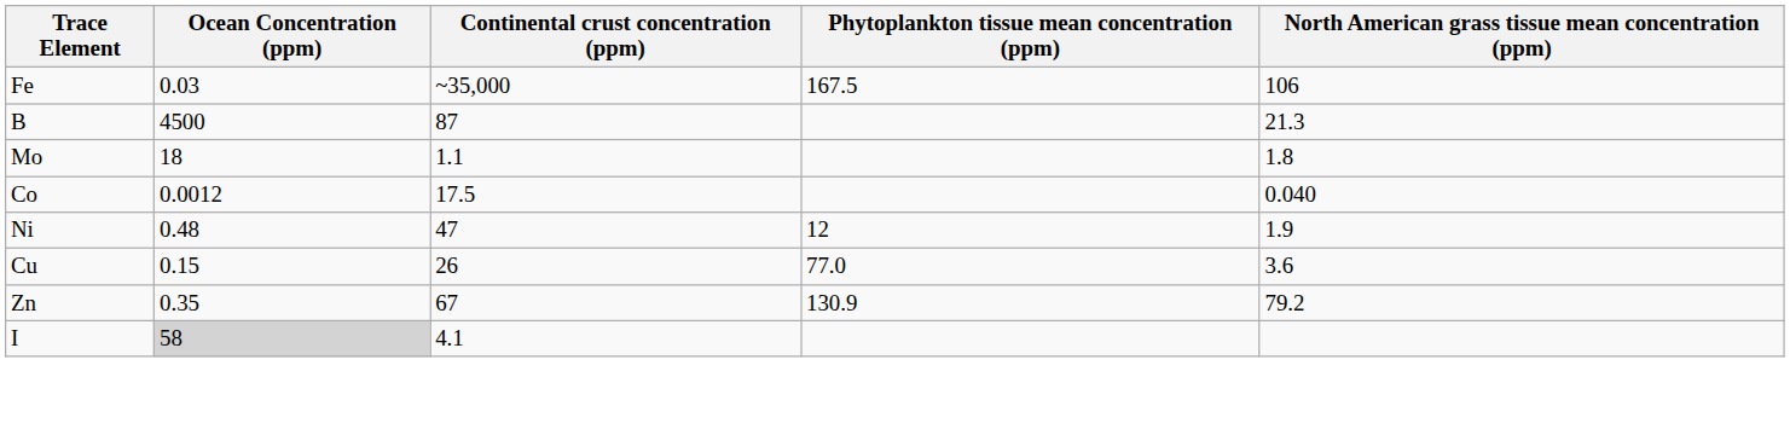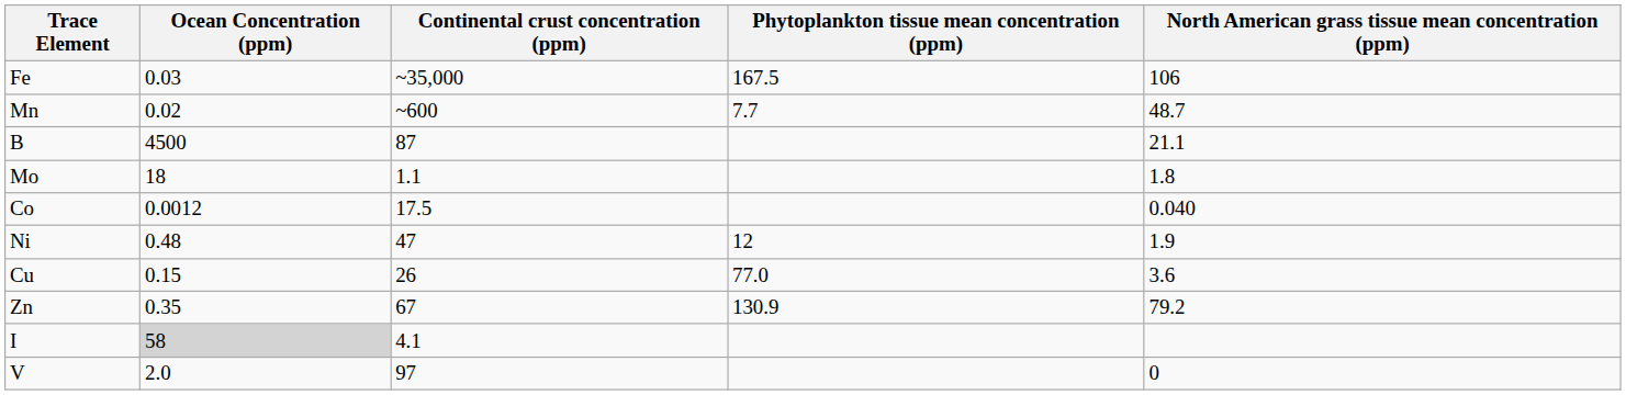+ row: Mn | 0.02 | ~600 | 7.7 | 48.7
B | North American grass tissue mean concentration (ppm): 21.3 -> 21.1
+ row: V | 2.0 | 97 | 0
